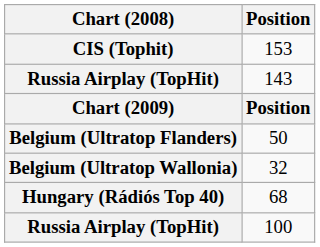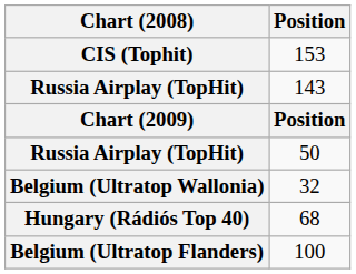50 | Chart (2008): Belgium (Ultratop Flanders) -> Russia Airplay (TopHit)
100 | Chart (2008): Russia Airplay (TopHit) -> Belgium (Ultratop Flanders)
